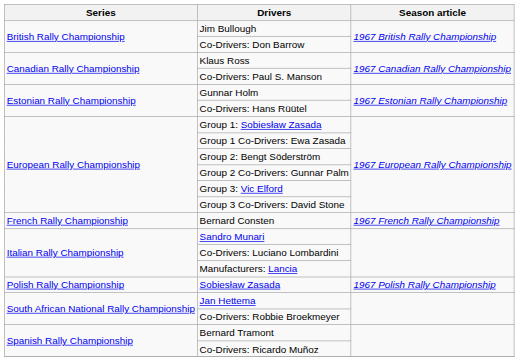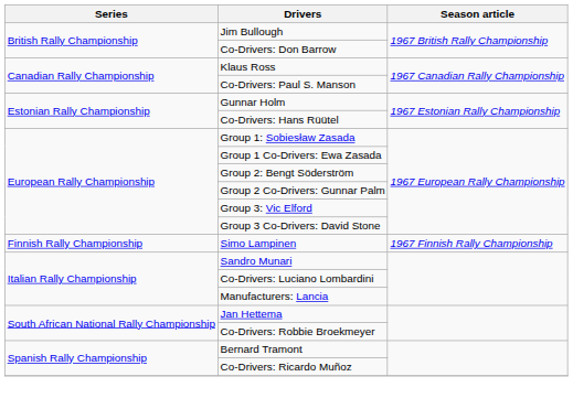+ row: Finnish Rally Championship | Simo Lampinen | 1967 Finnish Rally Championship
- row: French Rally Championship | Bernard Consten | 1967 French Rally Championship
- row: Polish Rally Championship | Sobiesław Zasada | 1967 Polish Rally Championship
